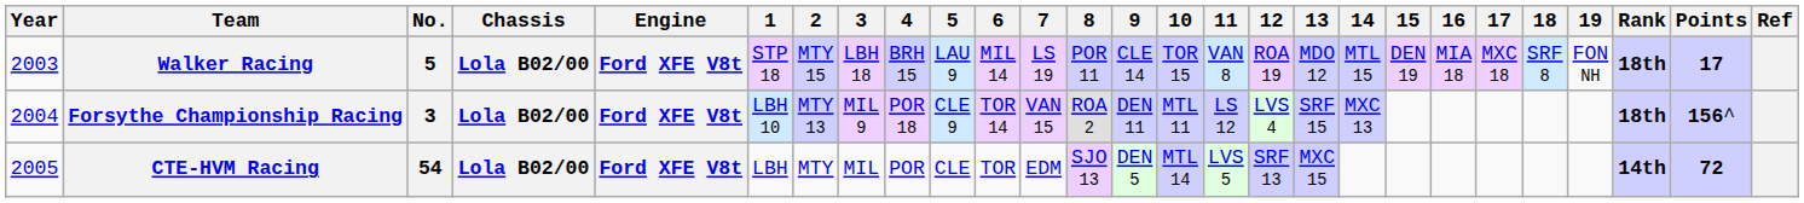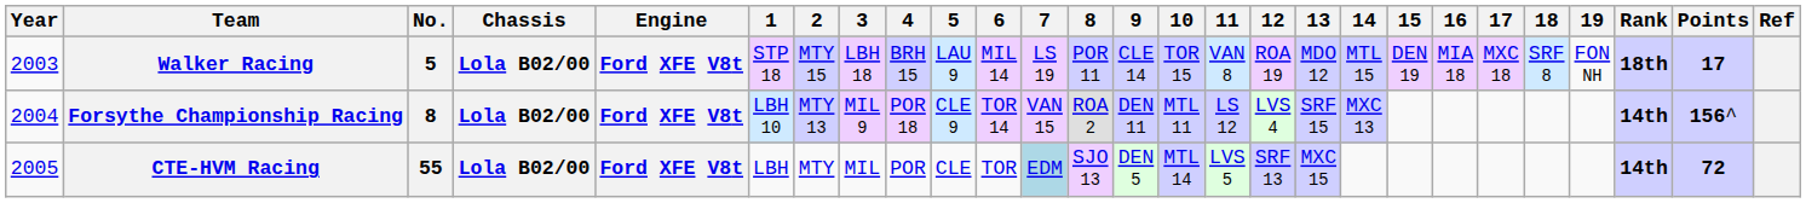Forsythe Championship Racing | No.: 3 -> 8
Forsythe Championship Racing | Rank: 18th -> 14th
CTE-HVM Racing | No.: 54 -> 55
CTE-HVM Racing | 7: no background -> lightblue background
